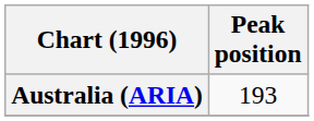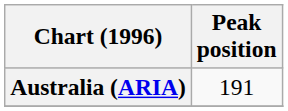Australia (ARIA) | Peak position: 193 -> 191
